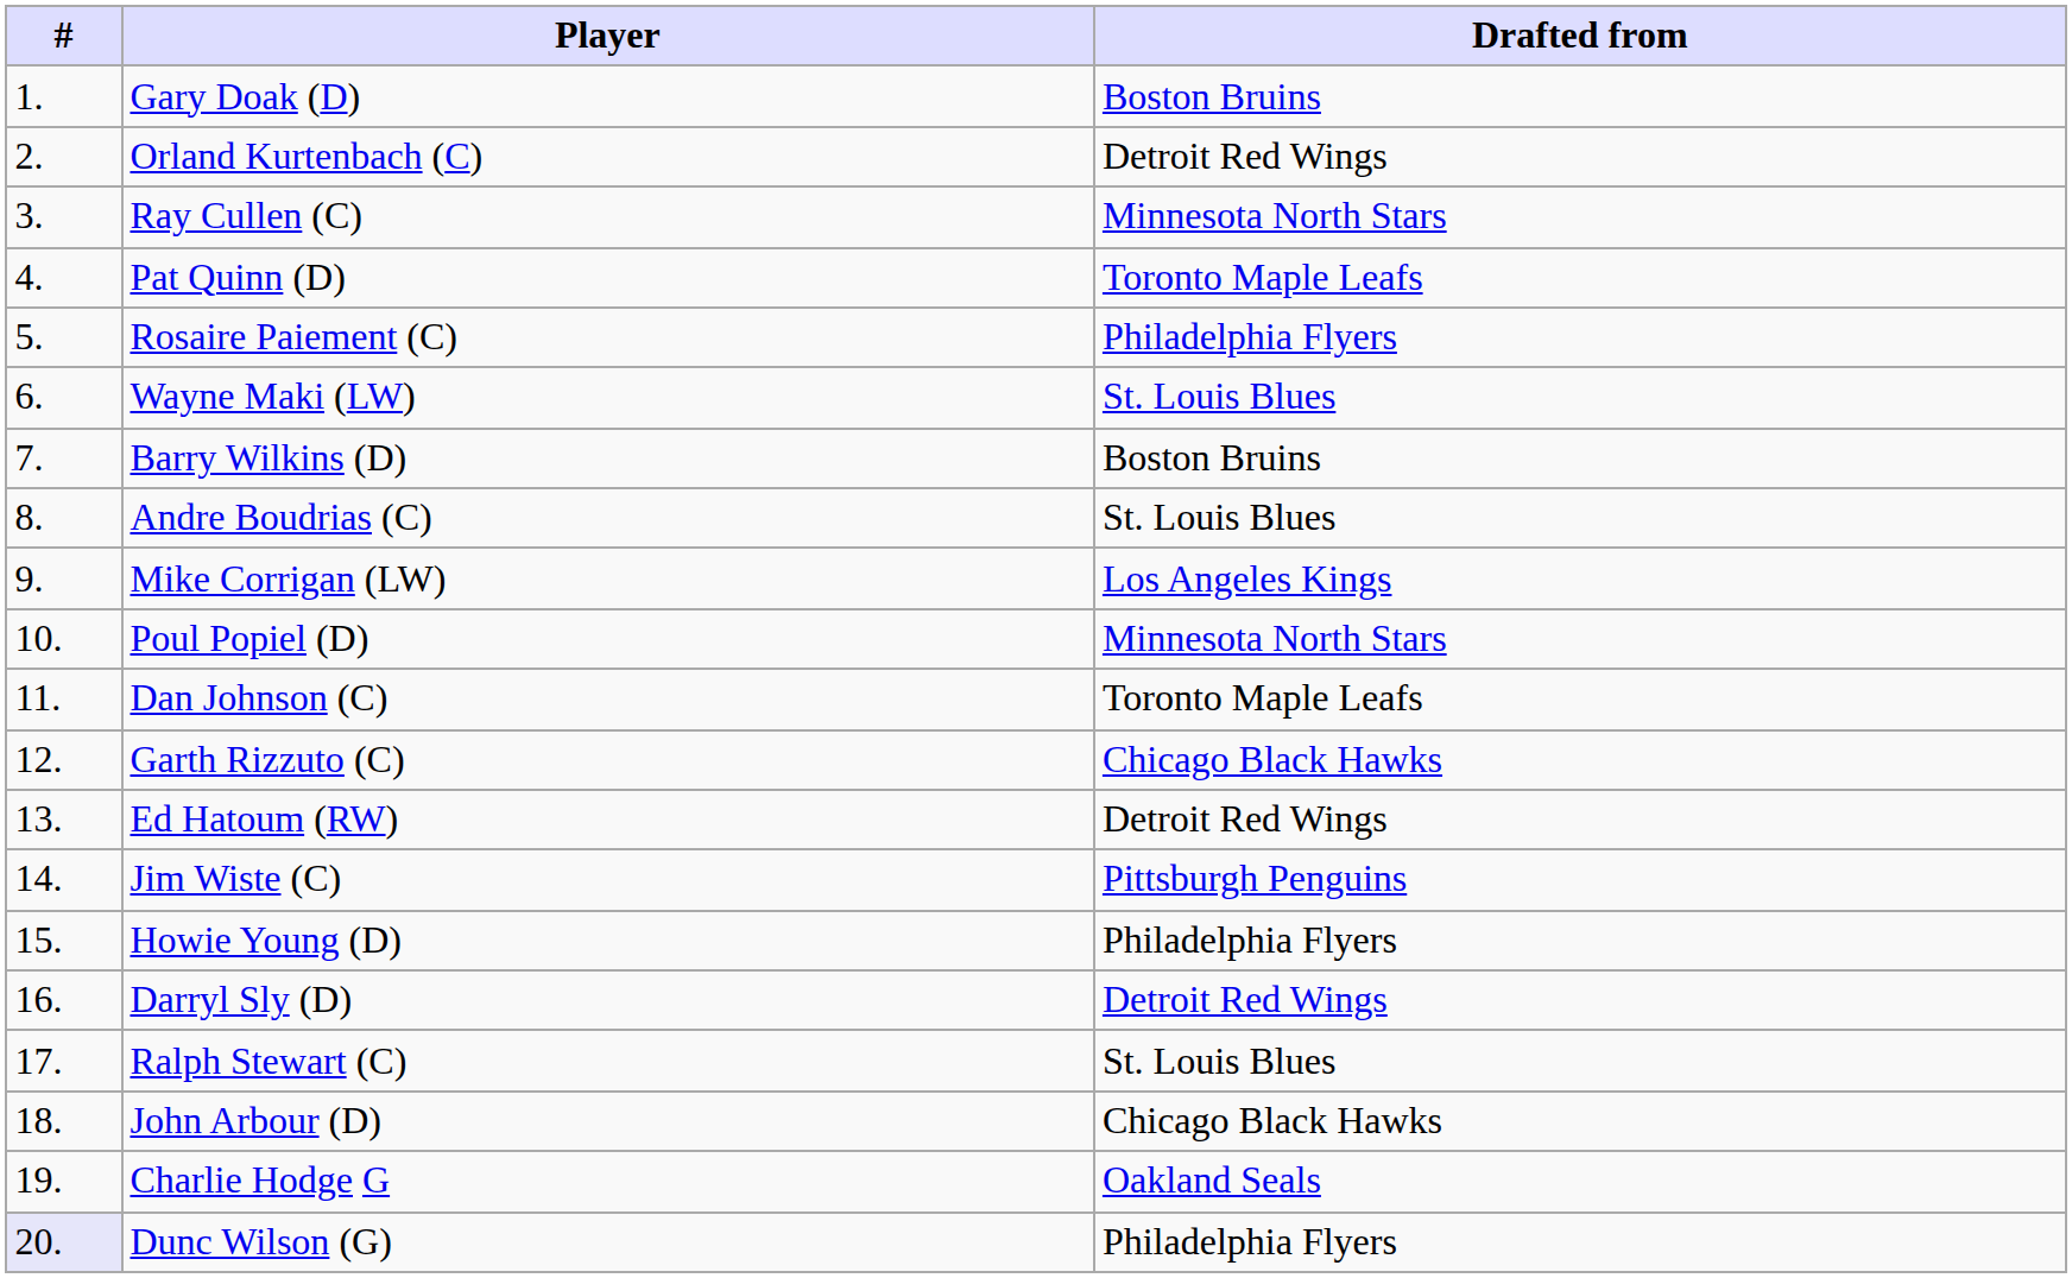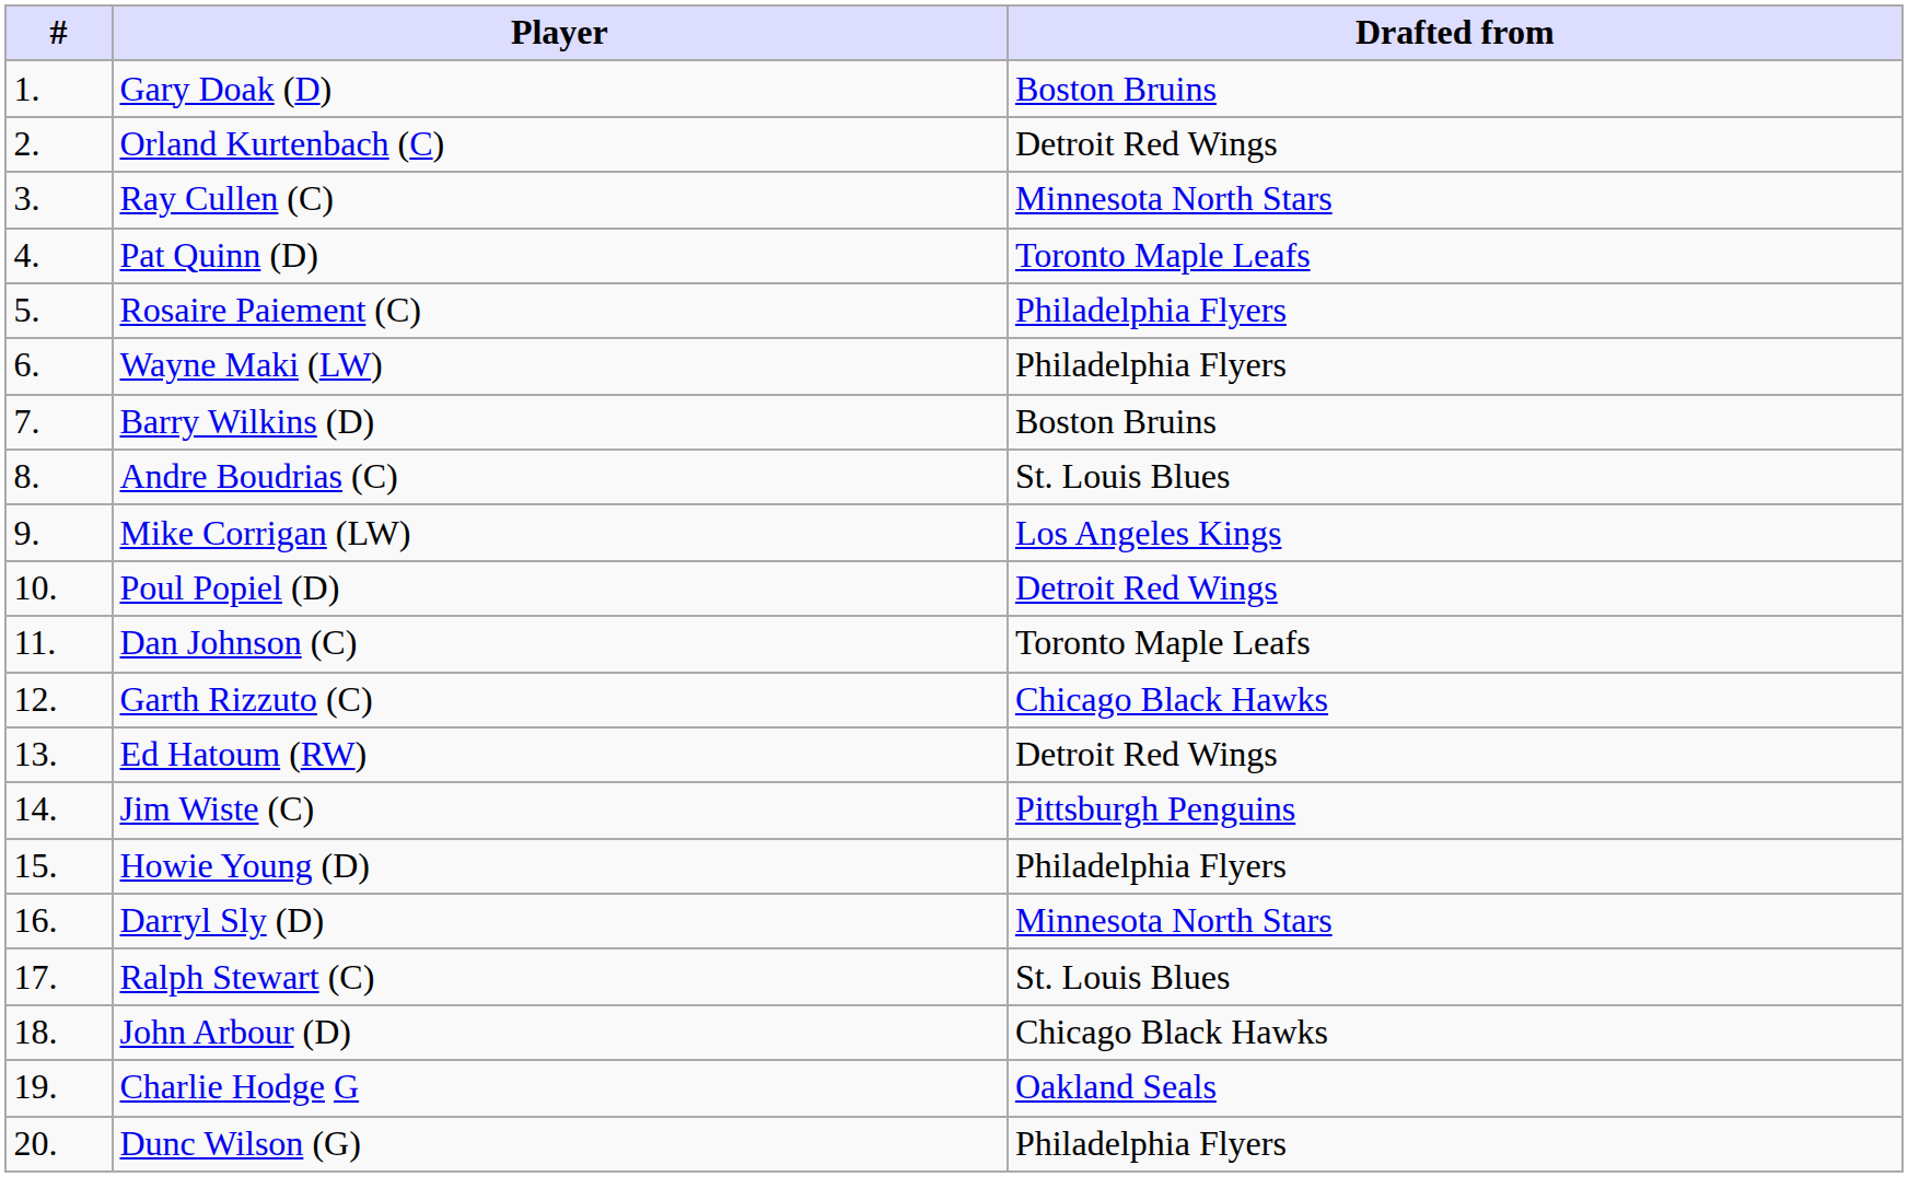Wayne Maki (LW) | Drafted from: St. Louis Blues -> Philadelphia Flyers
Poul Popiel (D) | Drafted from: Minnesota North Stars -> Detroit Red Wings
Darryl Sly (D) | Drafted from: Detroit Red Wings -> Minnesota North Stars
Dunc Wilson (G) | #: lavender background -> no background
